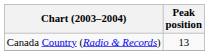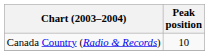Canada Country (Radio & Records) | Peak position: 13 -> 10
